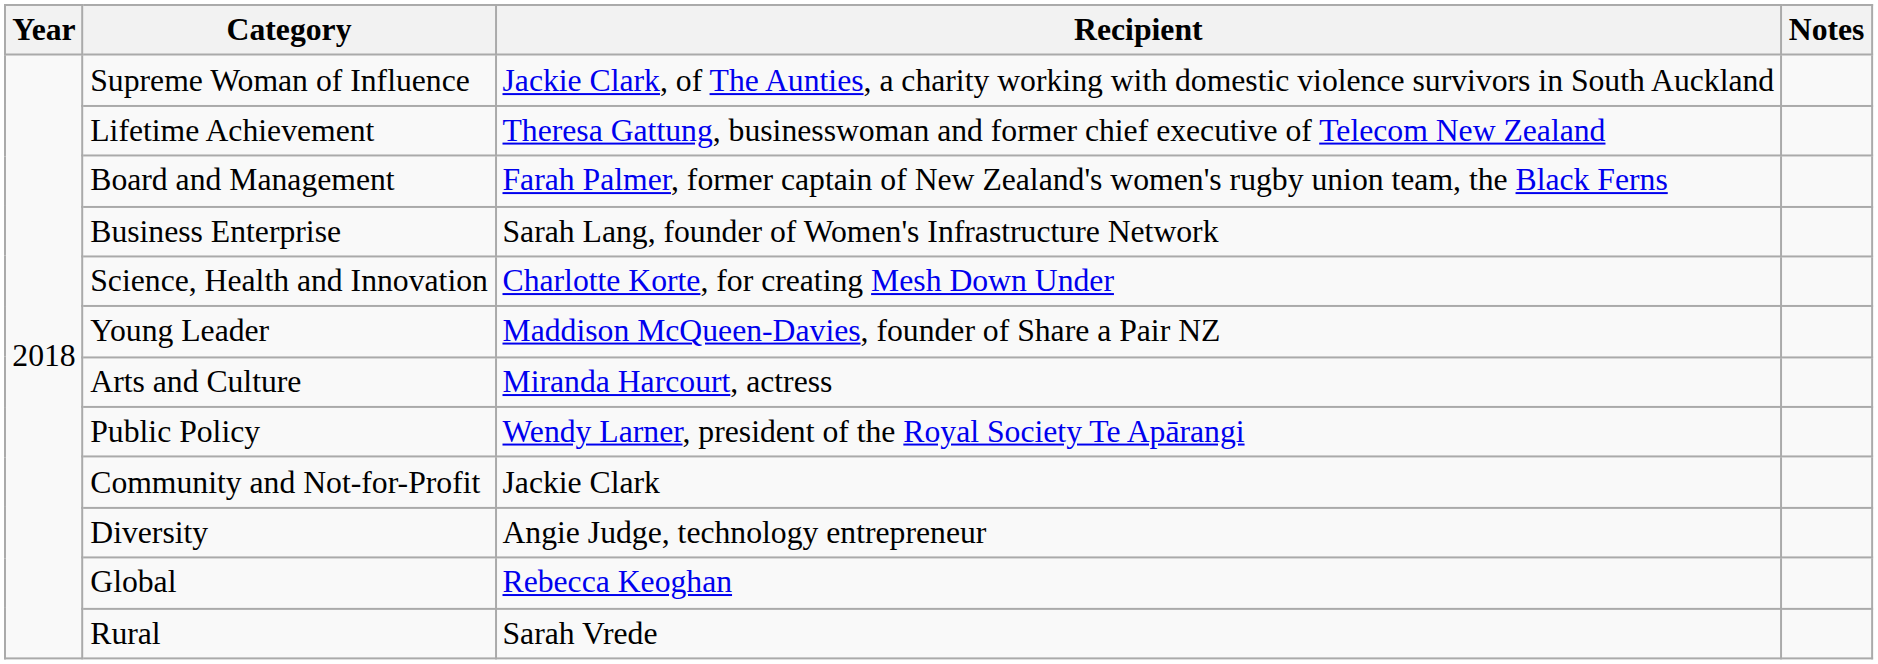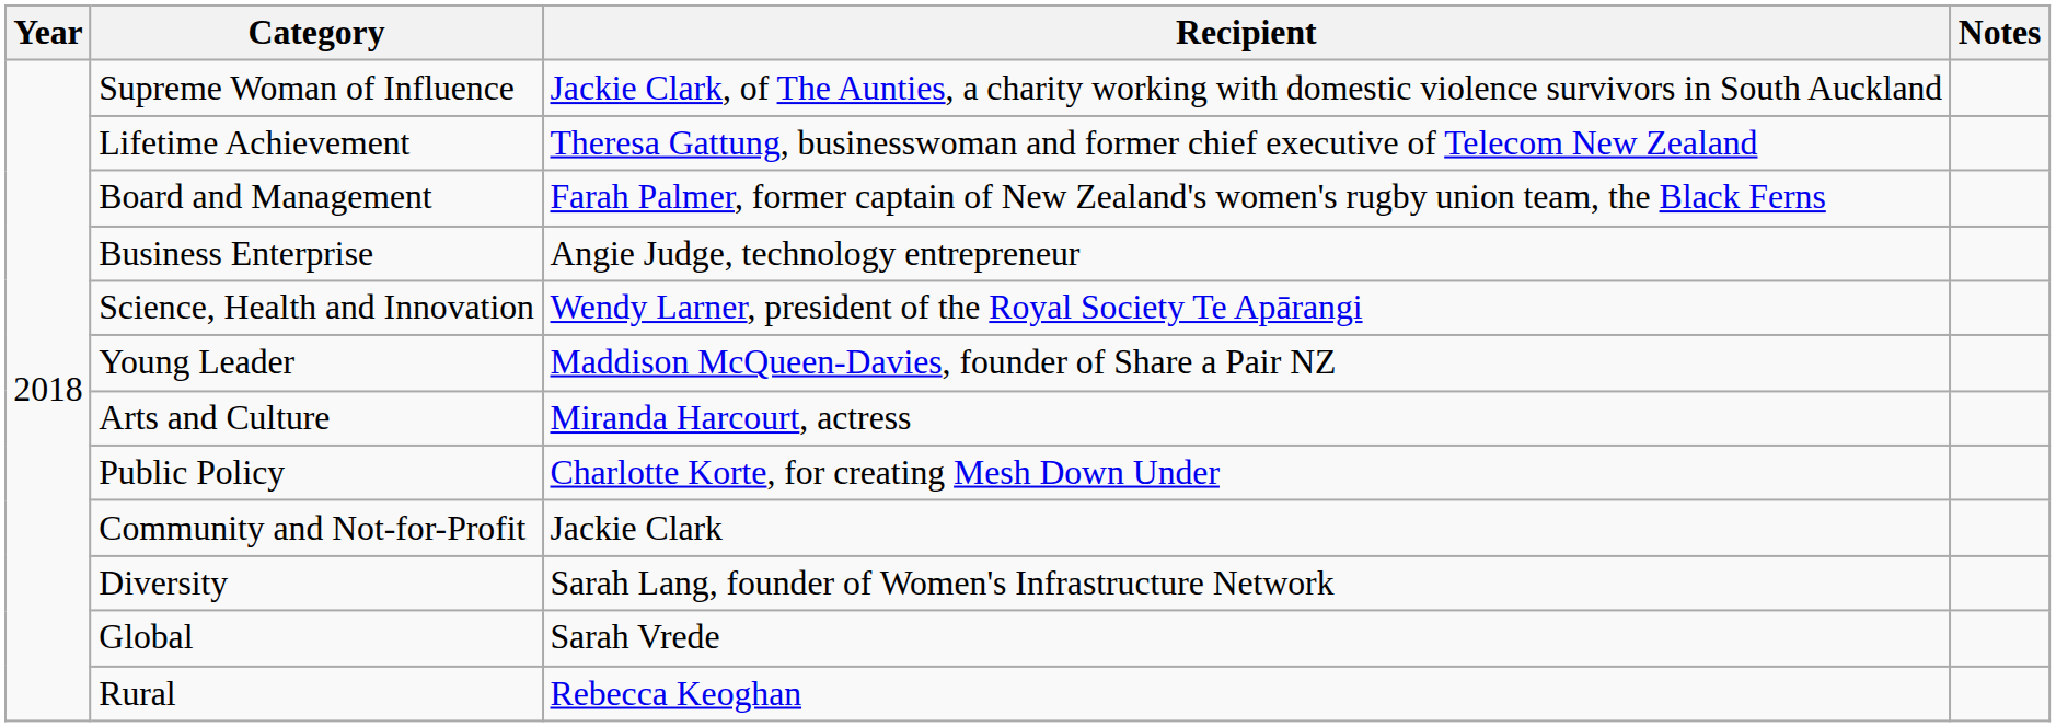Business Enterprise | Recipient: Sarah Lang, founder of Women's Infrastructure Network -> Angie Judge, technology entrepreneur
Science, Health and Innovation | Recipient: Charlotte Korte, for creating Mesh Down Under -> Wendy Larner, president of the Royal Society Te Apārangi
Public Policy | Recipient: Wendy Larner, president of the Royal Society Te Apārangi -> Charlotte Korte, for creating Mesh Down Under
Diversity | Recipient: Angie Judge, technology entrepreneur -> Sarah Lang, founder of Women's Infrastructure Network
Global | Recipient: Rebecca Keoghan -> Sarah Vrede
Rural | Recipient: Sarah Vrede -> Rebecca Keoghan
